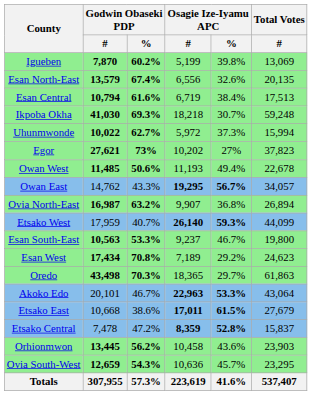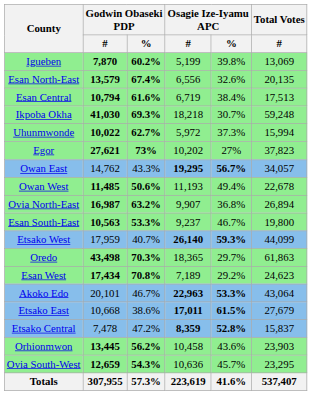rows swapped: Owan East <-> Owan West
rows swapped: Etsako West <-> Esan South-East
rows swapped: Oredo <-> Esan West
